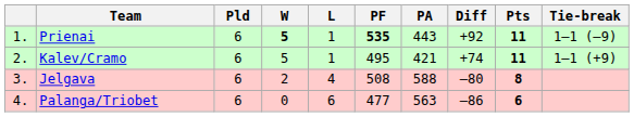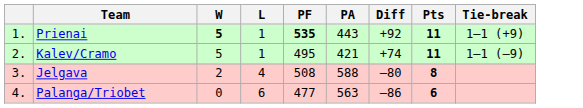- column: Pld | 6 | 6 | 6 | 6
Prienai | Tie-break: 1–1 (–9) -> 1–1 (+9)
Kalev/Cramo | Tie-break: 1–1 (+9) -> 1–1 (–9)
